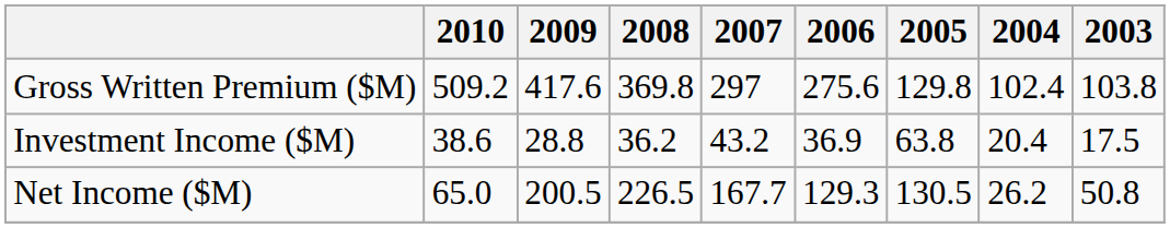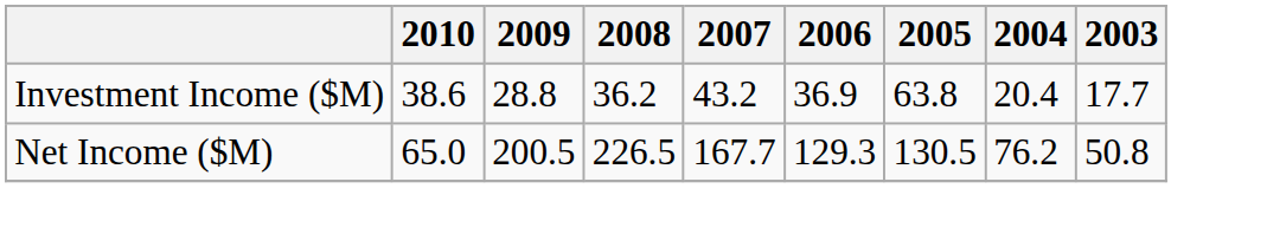- row: Gross Written Premium ($M) | 509.2 | 417.6 | 369.8 | 297 | 275.6 | 129.8 | 102.4 | 103.8
Investment Income ($M) | 2003: 17.5 -> 17.7
Net Income ($M) | 2004: 26.2 -> 76.2
